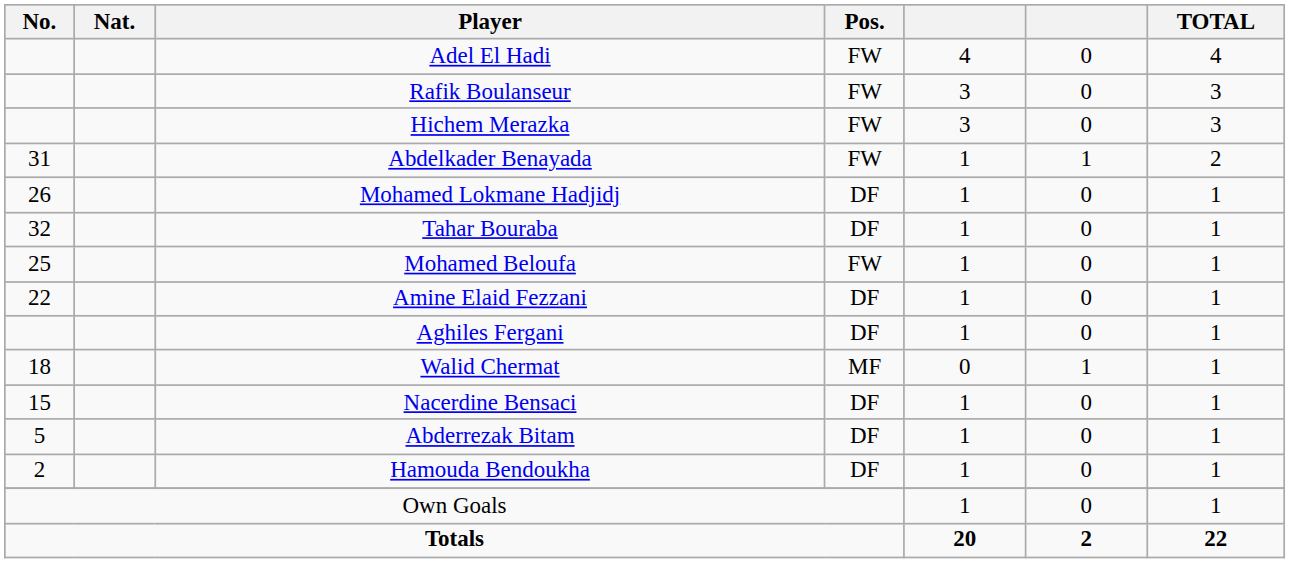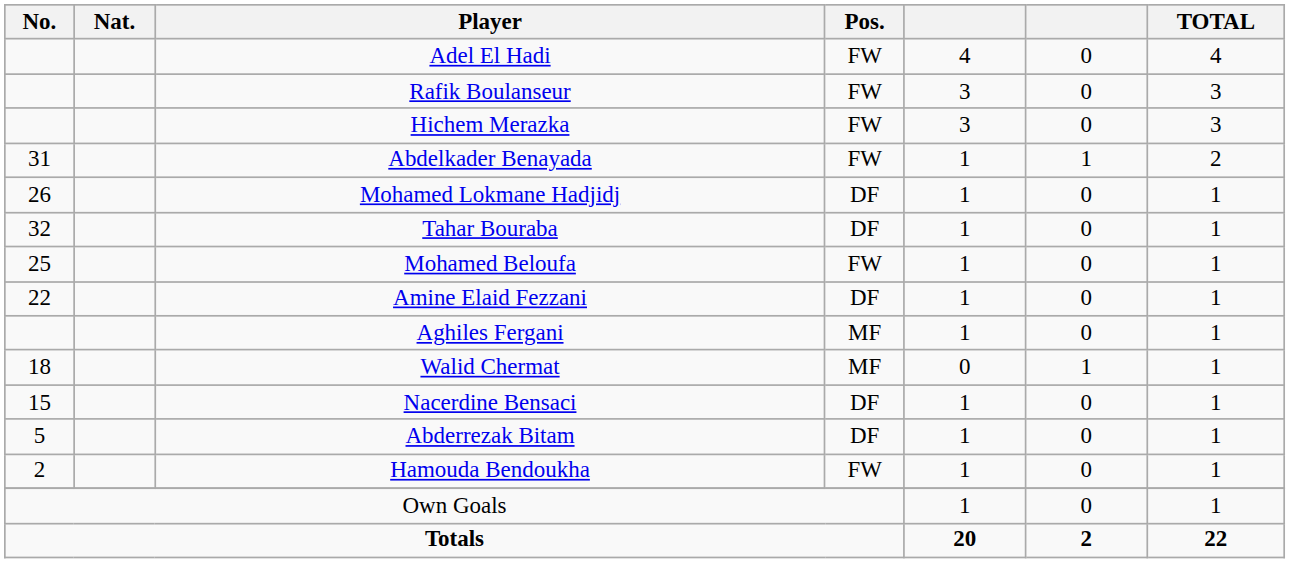Aghiles Fergani | Pos.: DF -> MF
Hamouda Bendoukha | Pos.: DF -> FW
